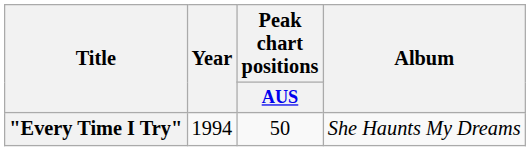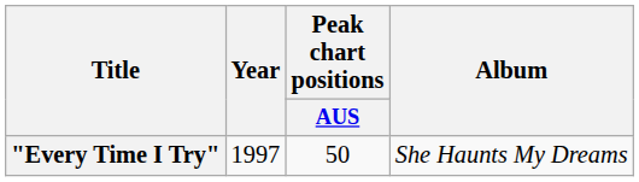"Every Time I Try" | Year: 1994 -> 1997
